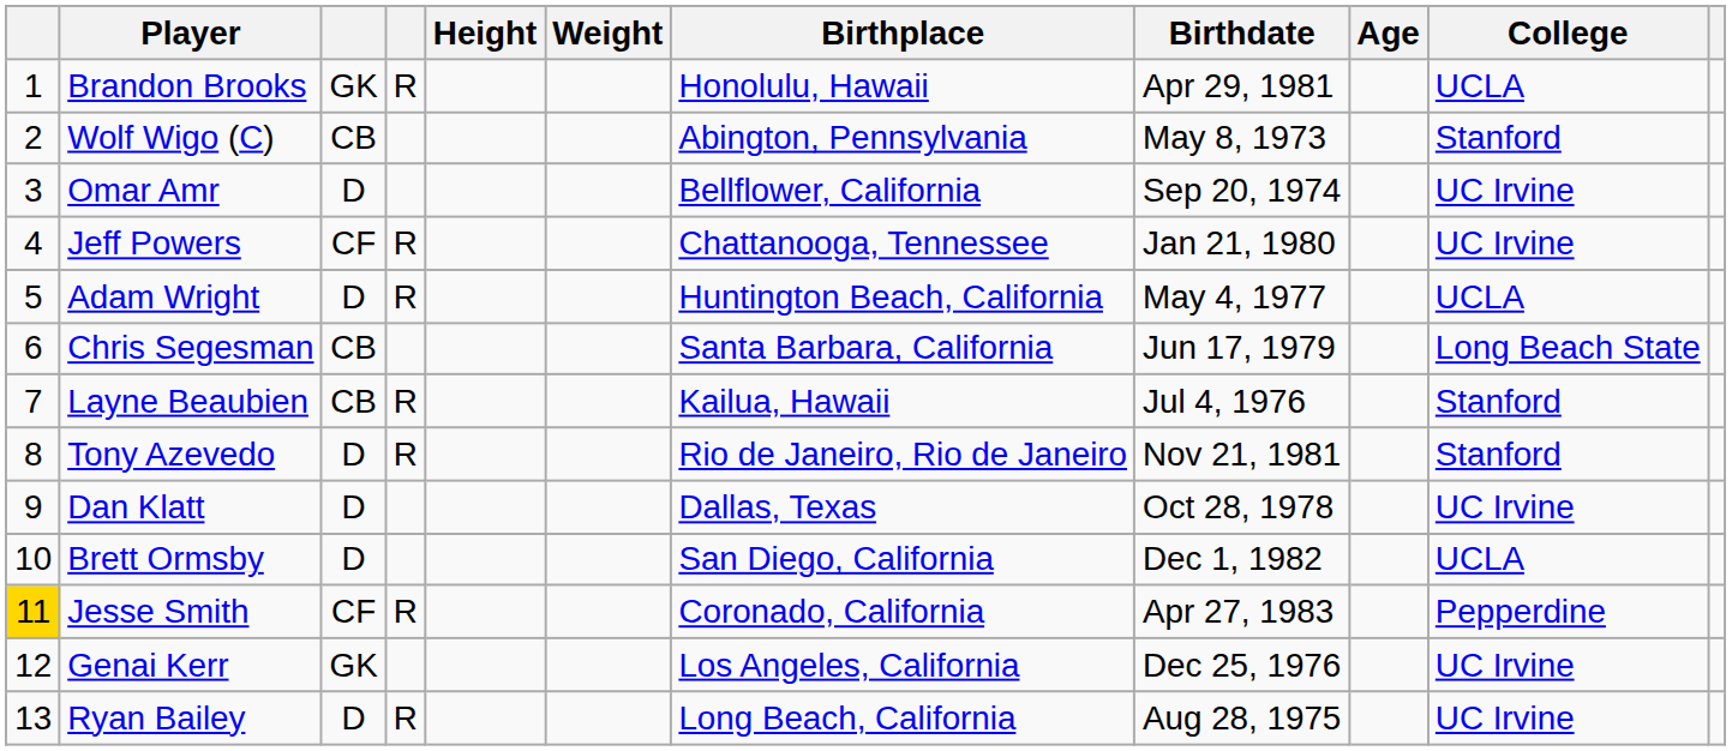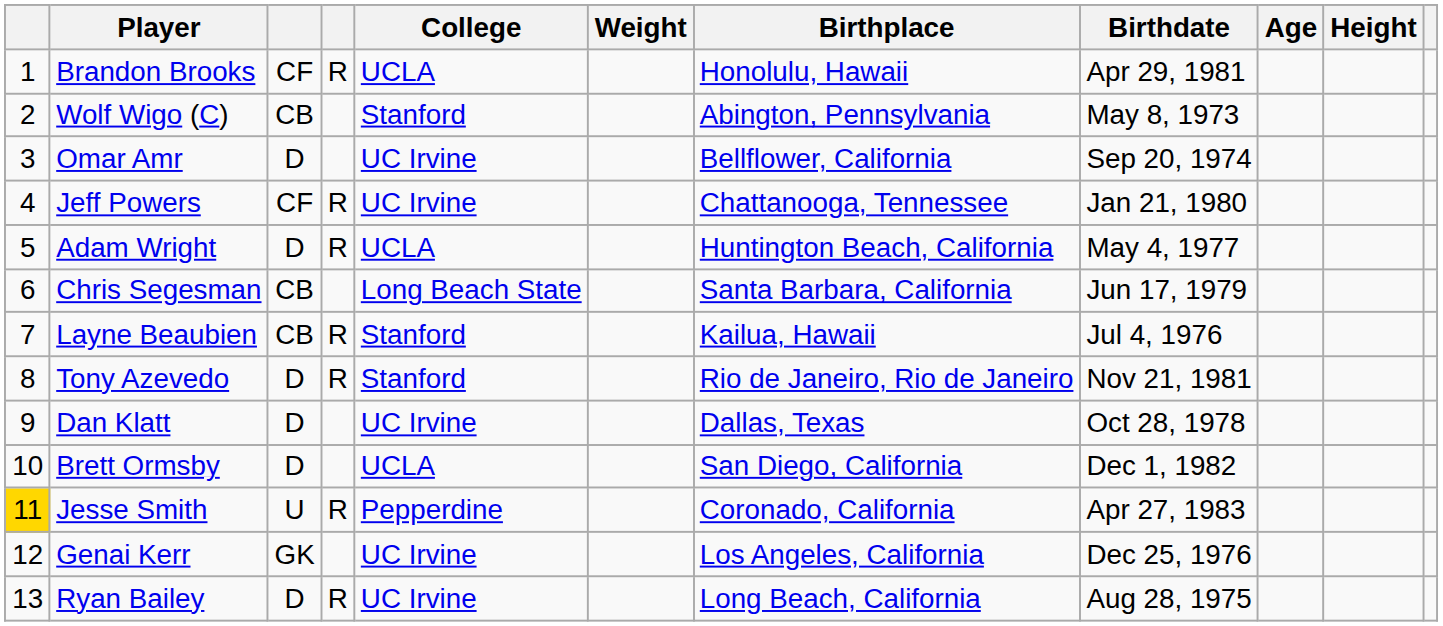columns swapped: Height <-> College
Brandon Brooks | column 3: GK -> CF
Jesse Smith | column 3: CF -> U
